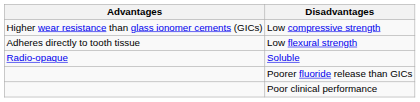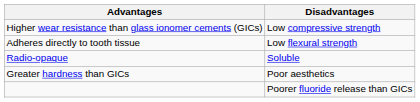+ row: Greater hardness than GICs | Poor aesthetics
- row: Poor clinical performance
